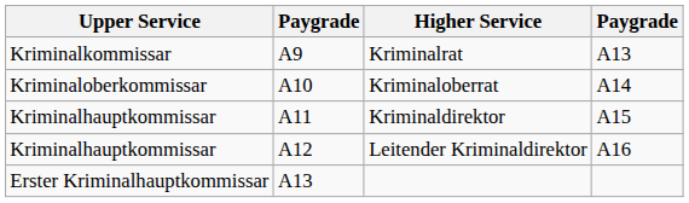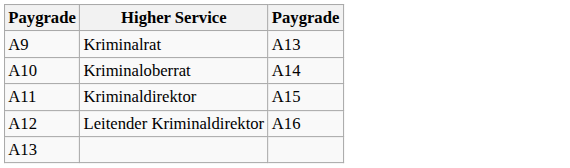- column: Upper Service | Kriminalkommissar | Kriminaloberkommissar | Kriminalhauptkommissar | Kriminalhauptkommissar | Erster Kriminalhauptkommissar
